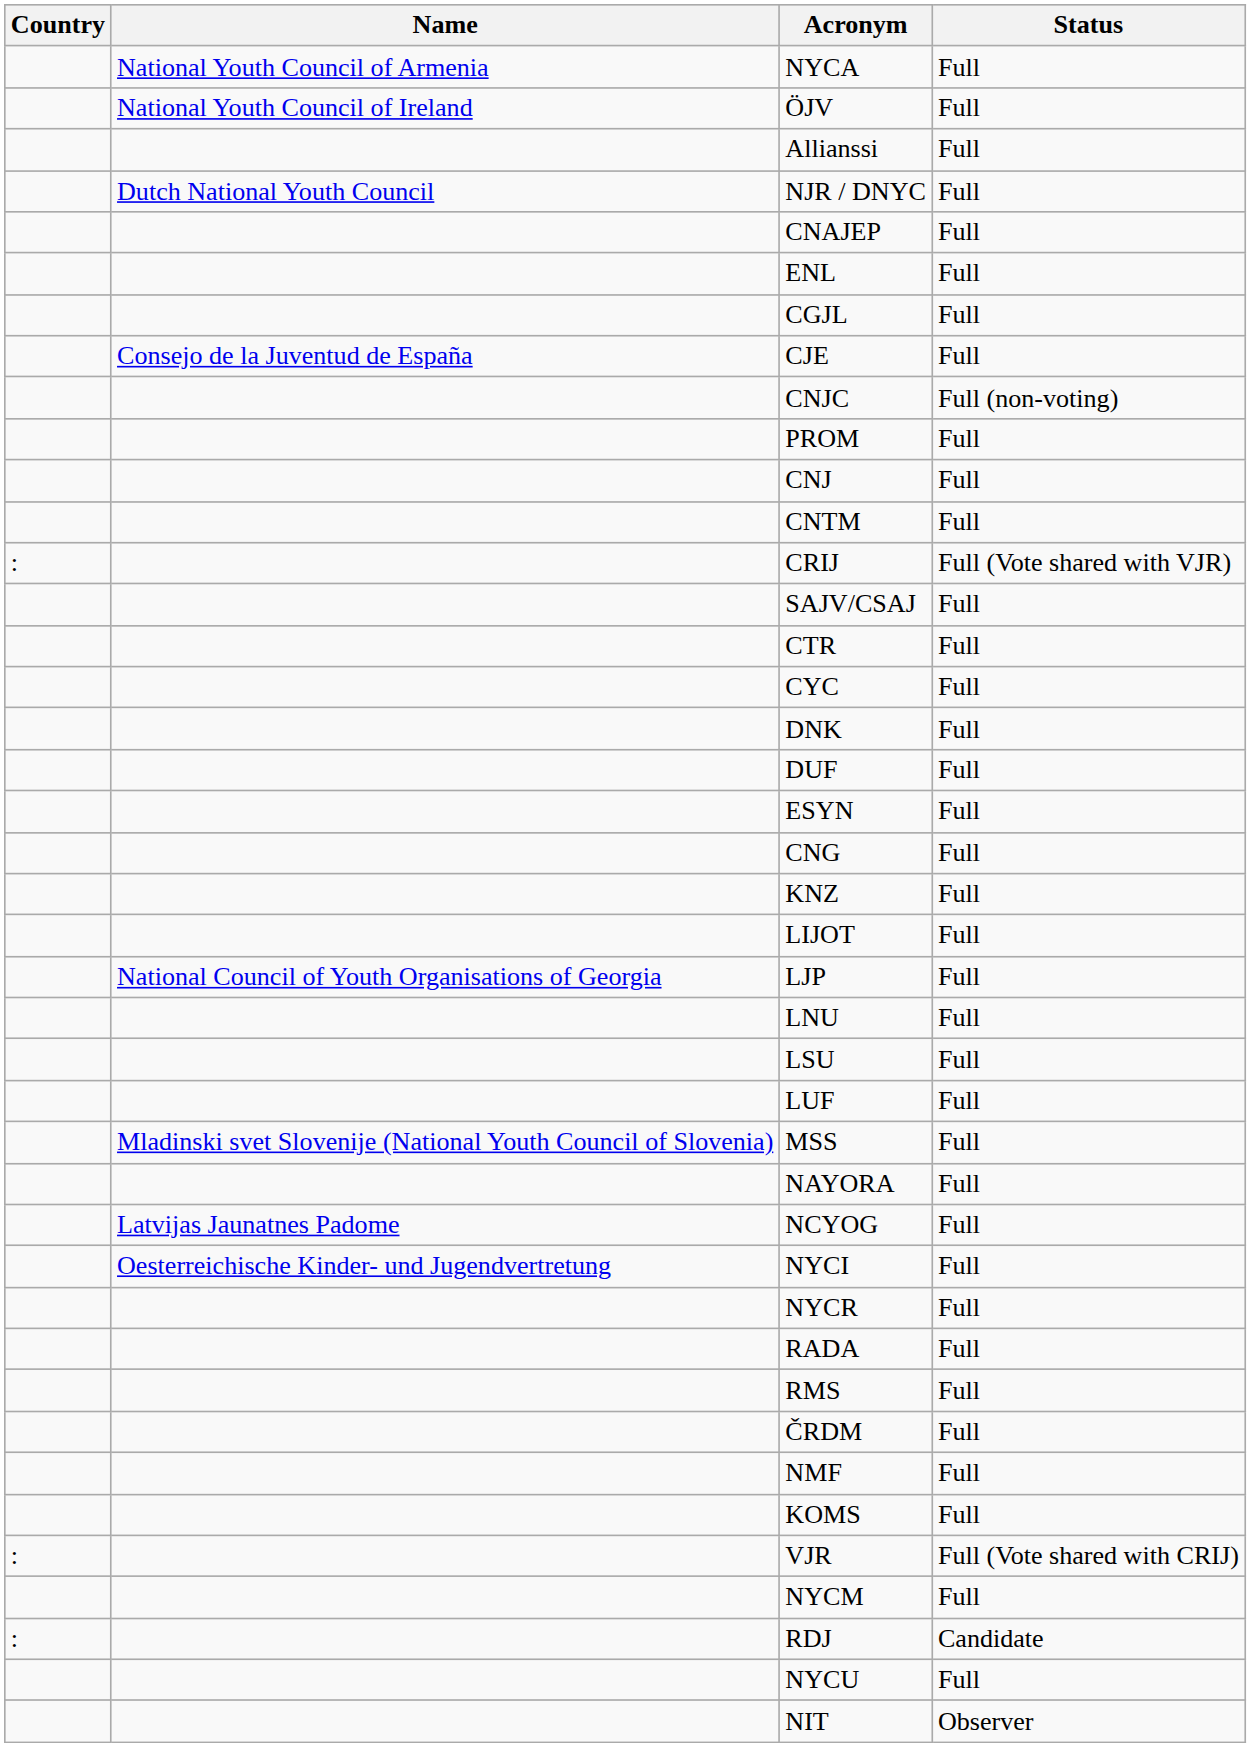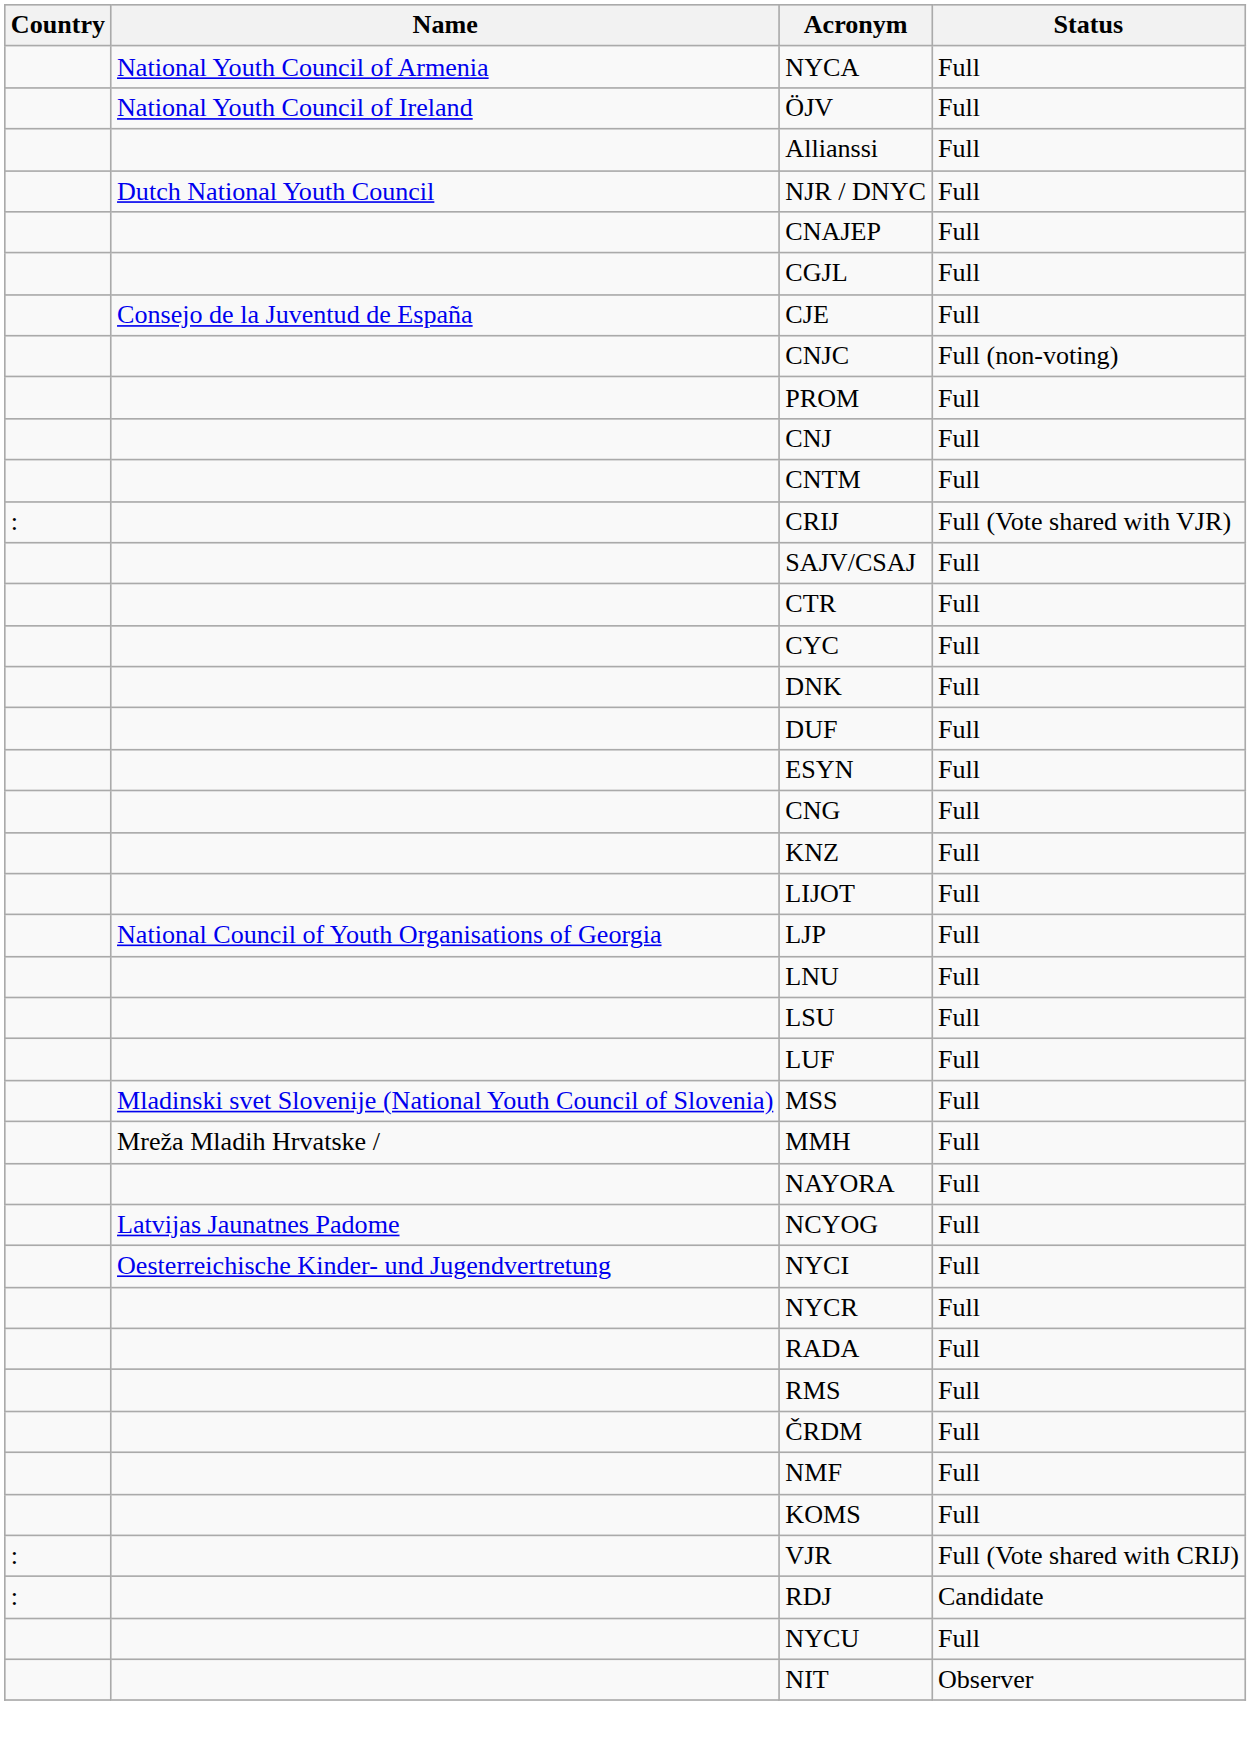- row: ENL | Full
+ row: Mreža Mladih Hrvatske / | MMH | Full
- row: NYCM | Full
